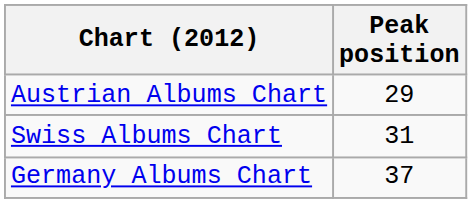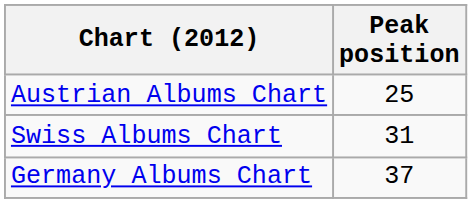Austrian Albums Chart | Peak position: 29 -> 25
